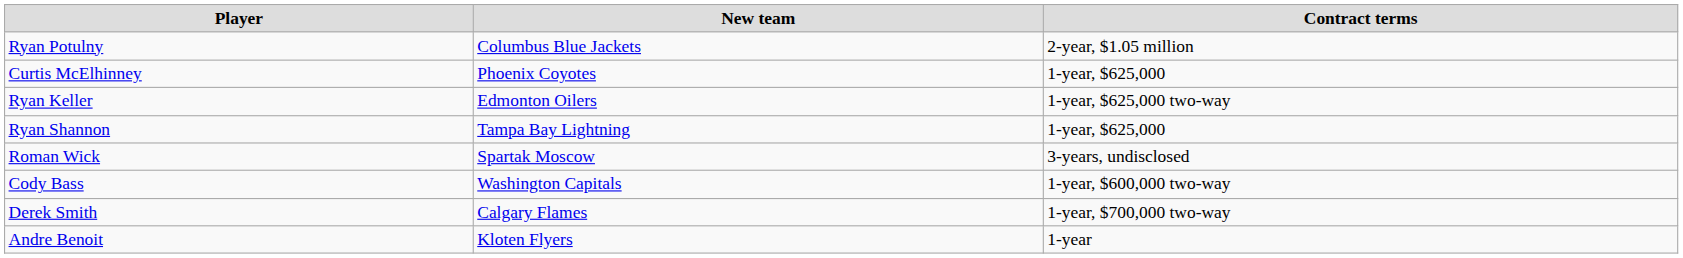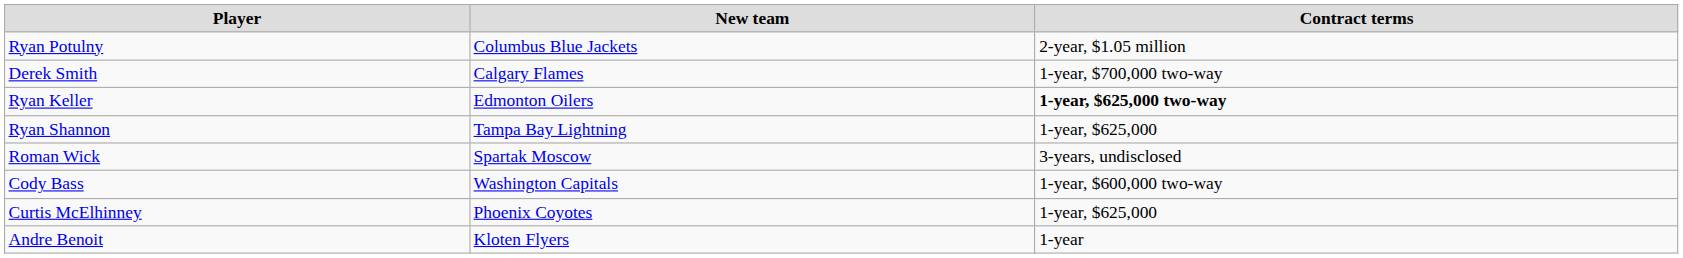rows swapped: Curtis McElhinney <-> Derek Smith
Ryan Keller | Contract terms: normal -> bold
